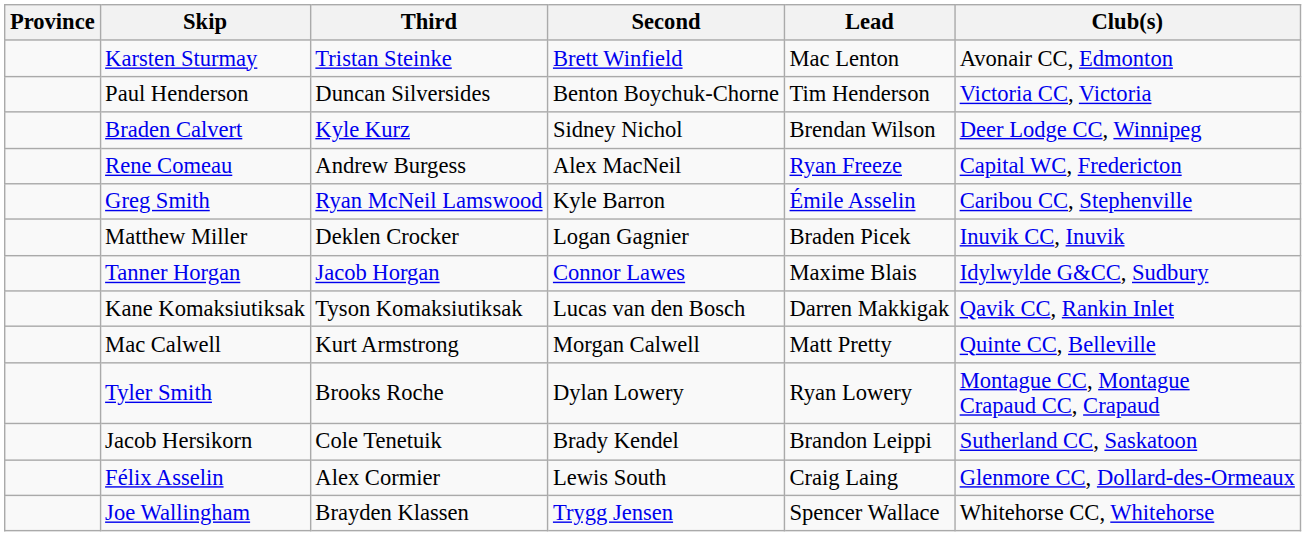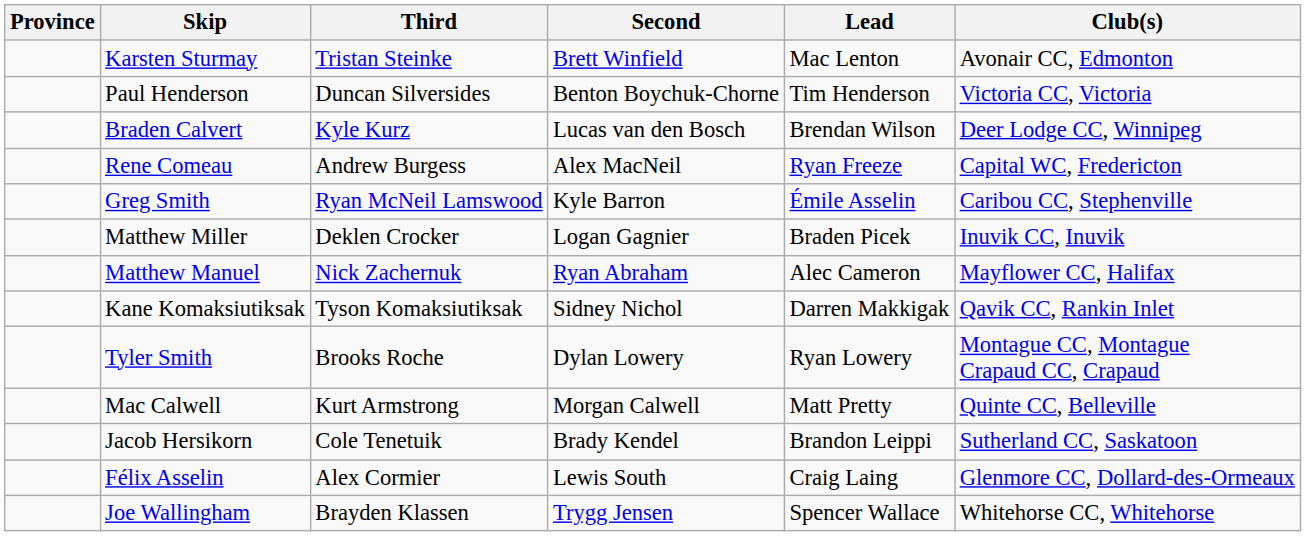Braden Calvert | Second: Sidney Nichol -> Lucas van den Bosch
- row: Tanner Horgan | Jacob Horgan | Connor Lawes | Maxime Blais | Idylwylde G&CC, Sudbury
+ row: Matthew Manuel | Nick Zachernuk | Ryan Abraham | Alec Cameron | Mayflower CC, Halifax
Kane Komaksiutiksak | Second: Lucas van den Bosch -> Sidney Nichol
rows swapped: Mac Calwell <-> Tyler Smith
